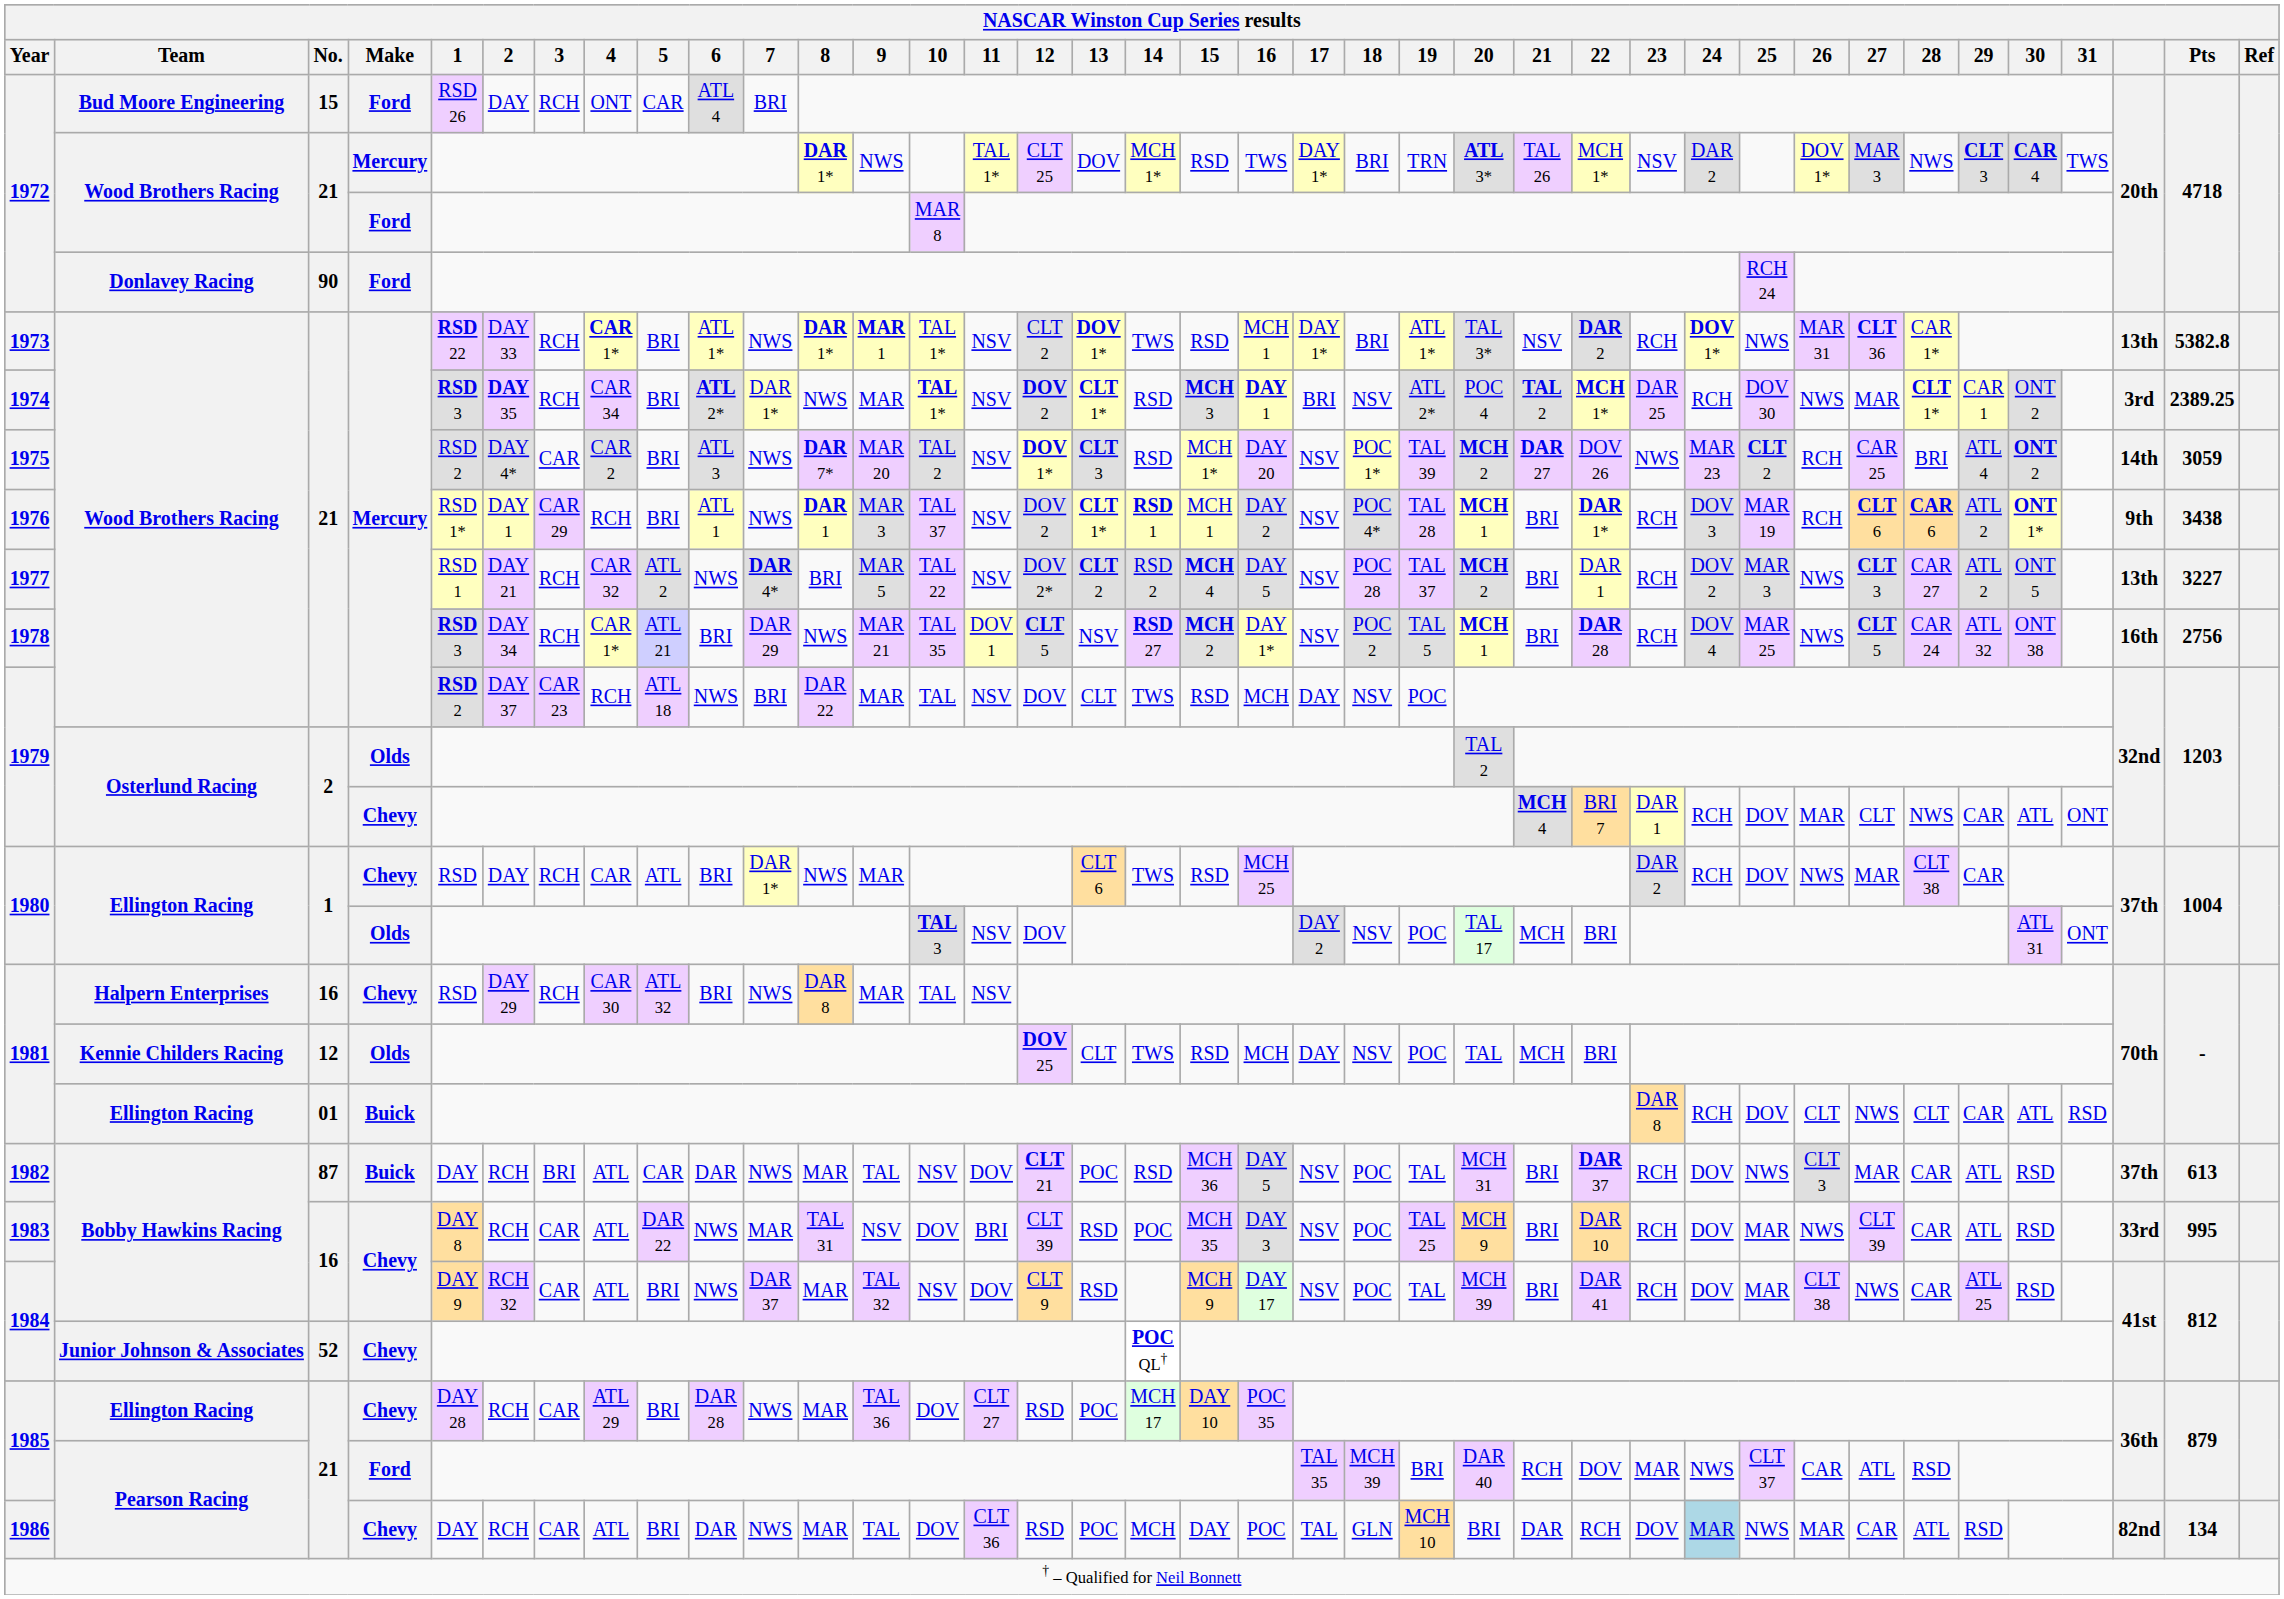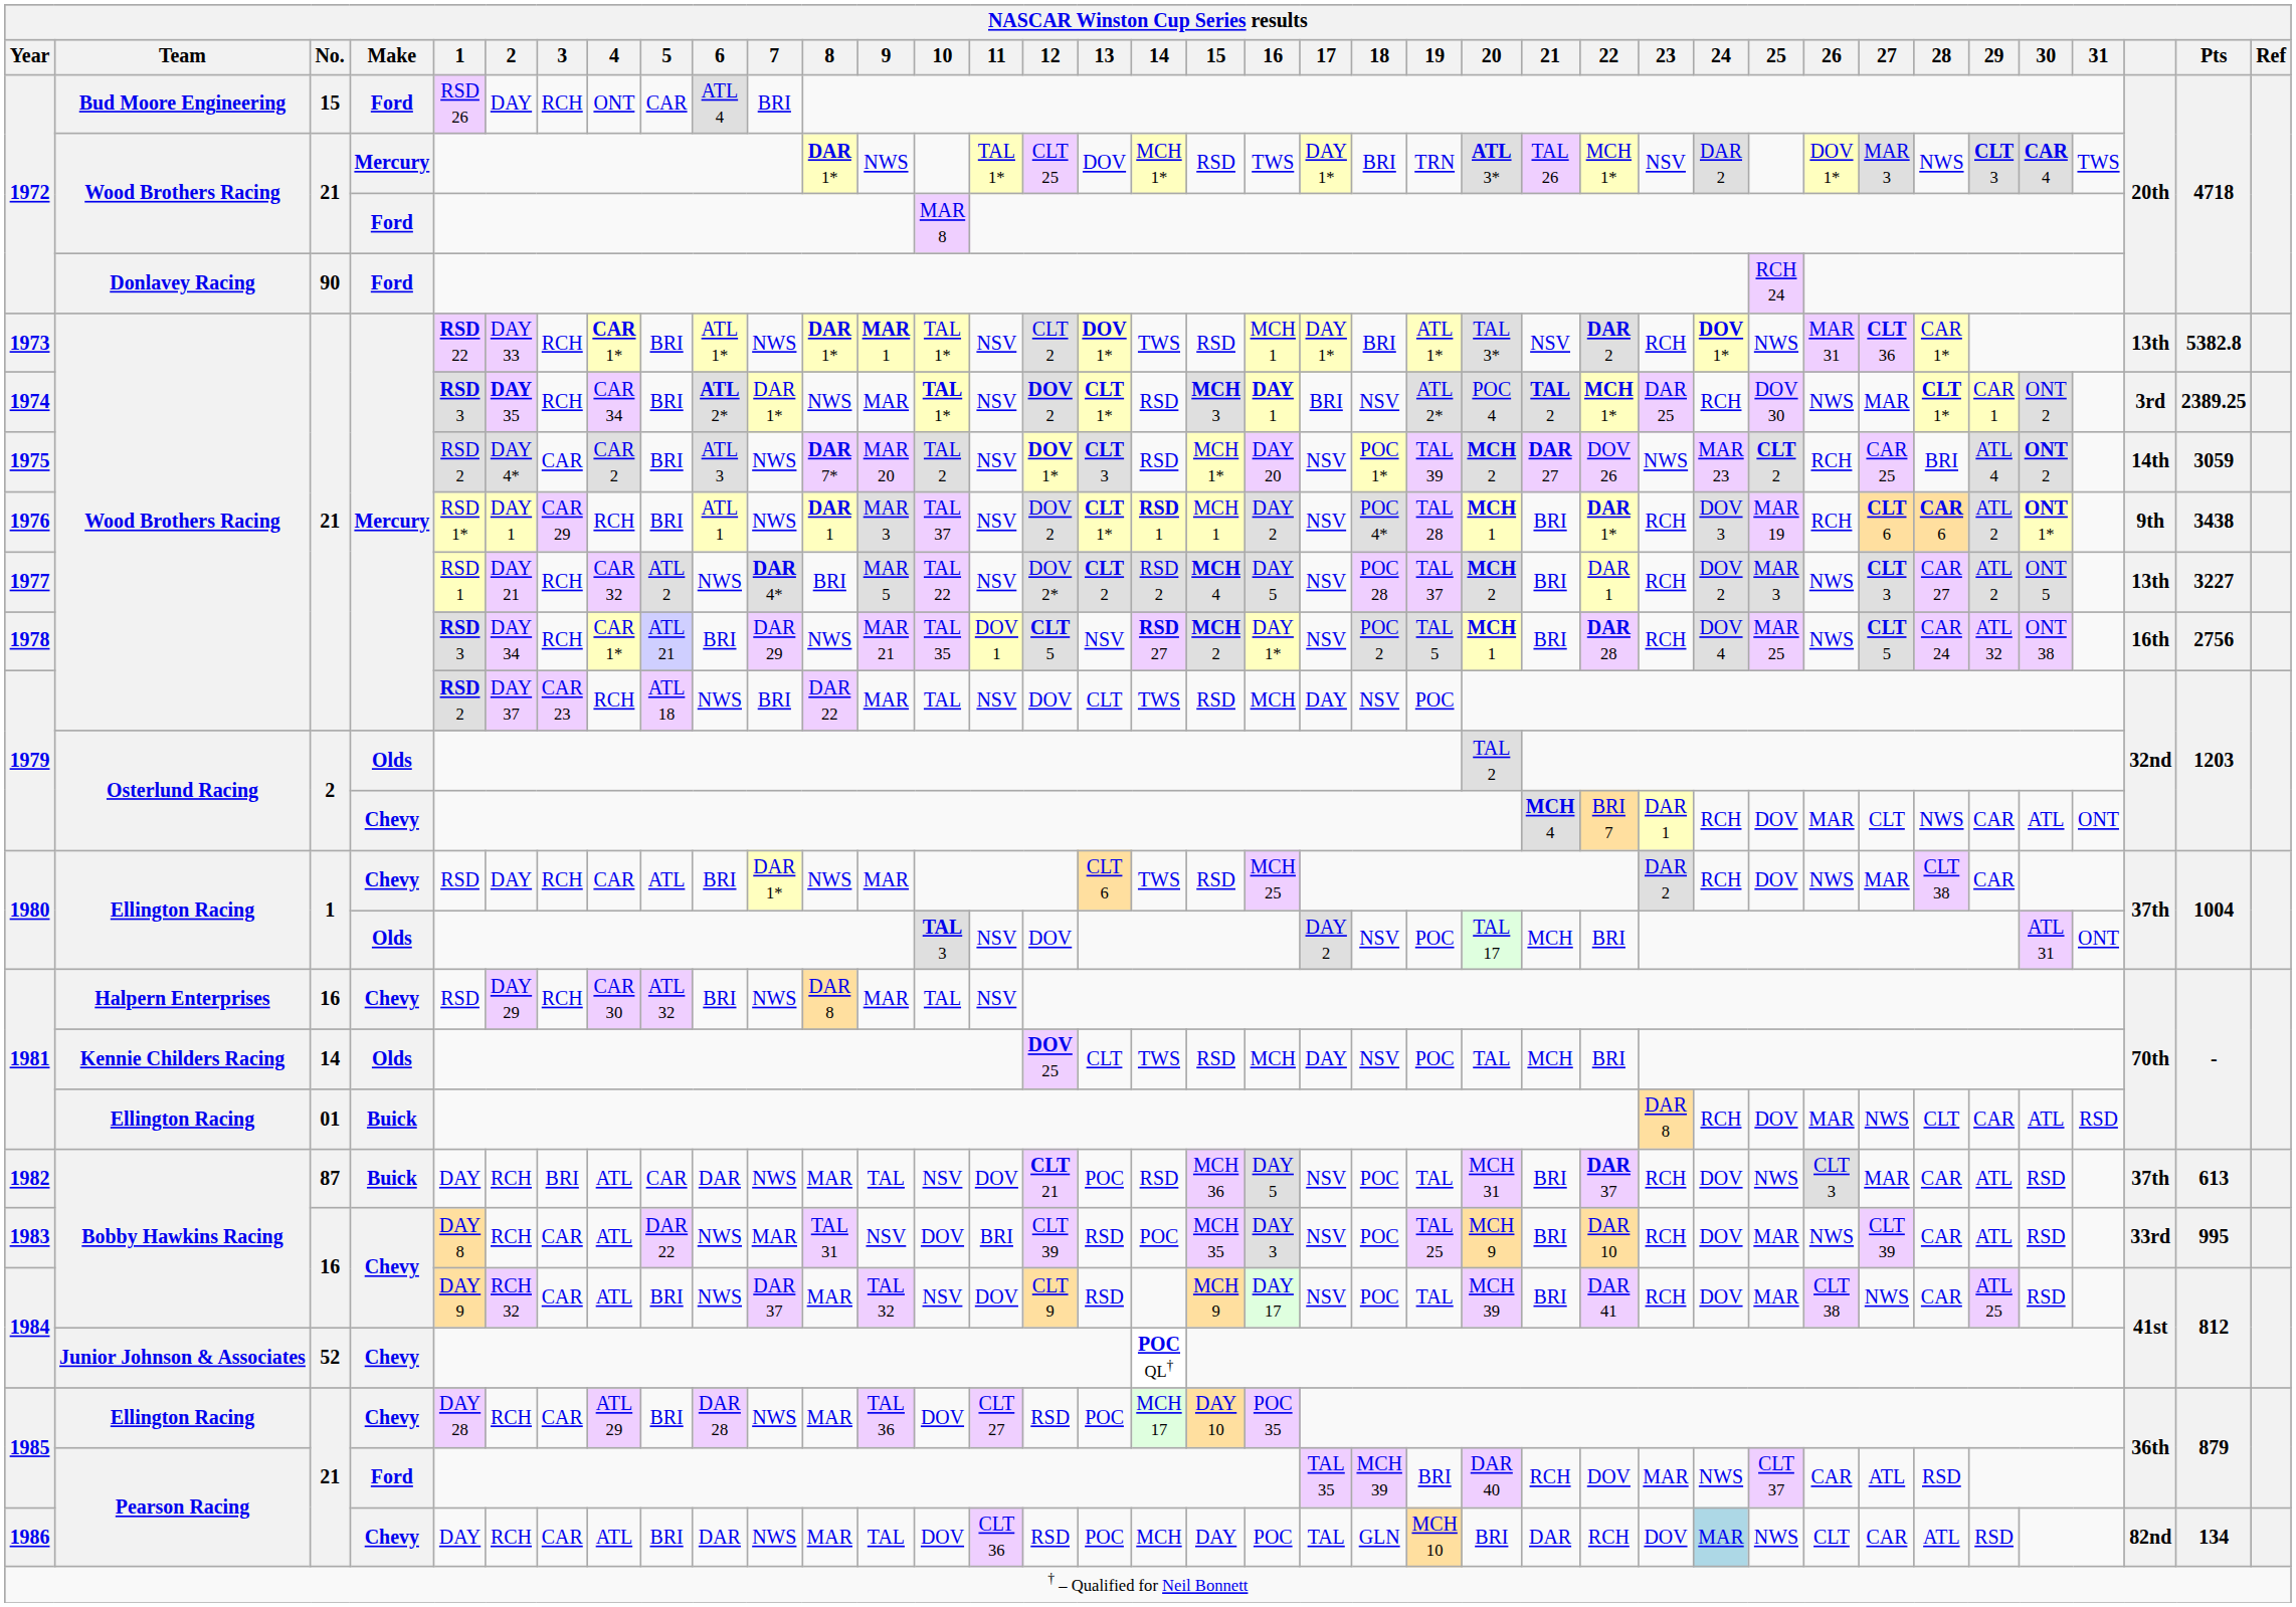1981 / Kennie Childers Racing | No.: 12 -> 14
1981 / Ellington Racing | 26: CLT -> MAR
1986 | 26: MAR -> CLT
